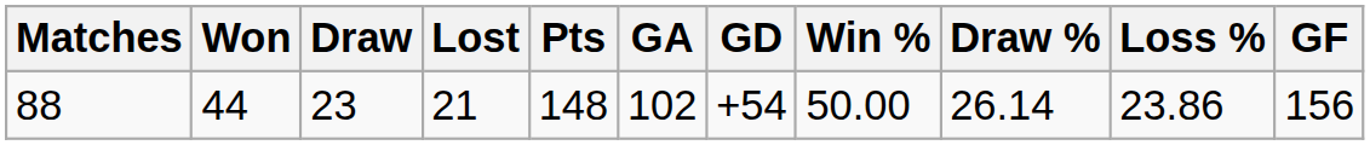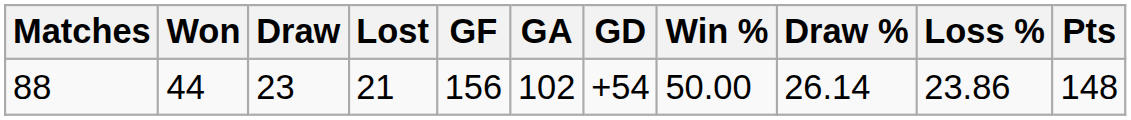columns swapped: GF <-> Pts
